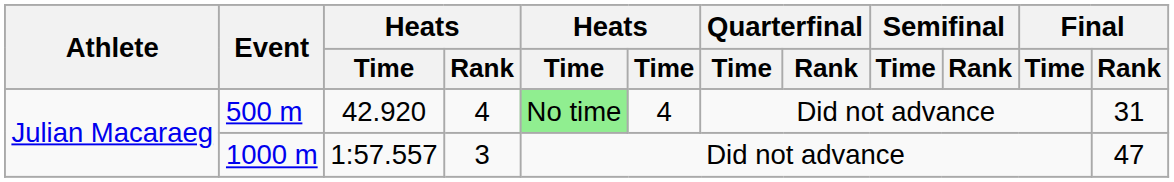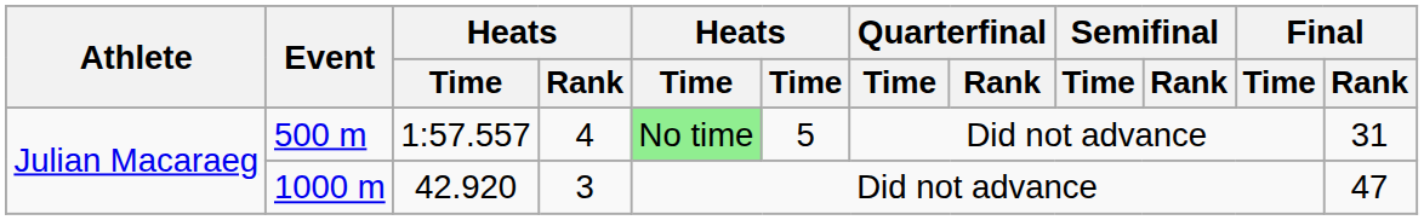500 m | column 3: 42.920 -> 1:57.557
500 m | column 6: 4 -> 5
1000 m | column 3: 1:57.557 -> 42.920
